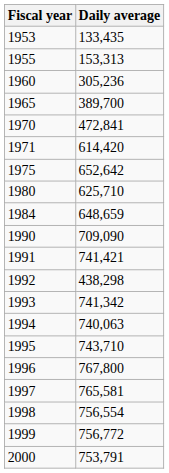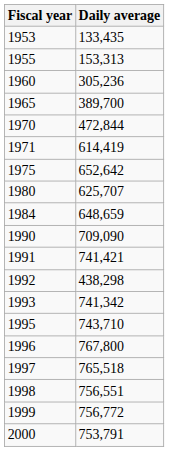1970 | Daily average: 472,841 -> 472,844
1971 | Daily average: 614,420 -> 614,419
1980 | Daily average: 625,710 -> 625,707
- row: 1994 | 740,063
1997 | Daily average: 765,581 -> 765,518
1998 | Daily average: 756,554 -> 756,551
